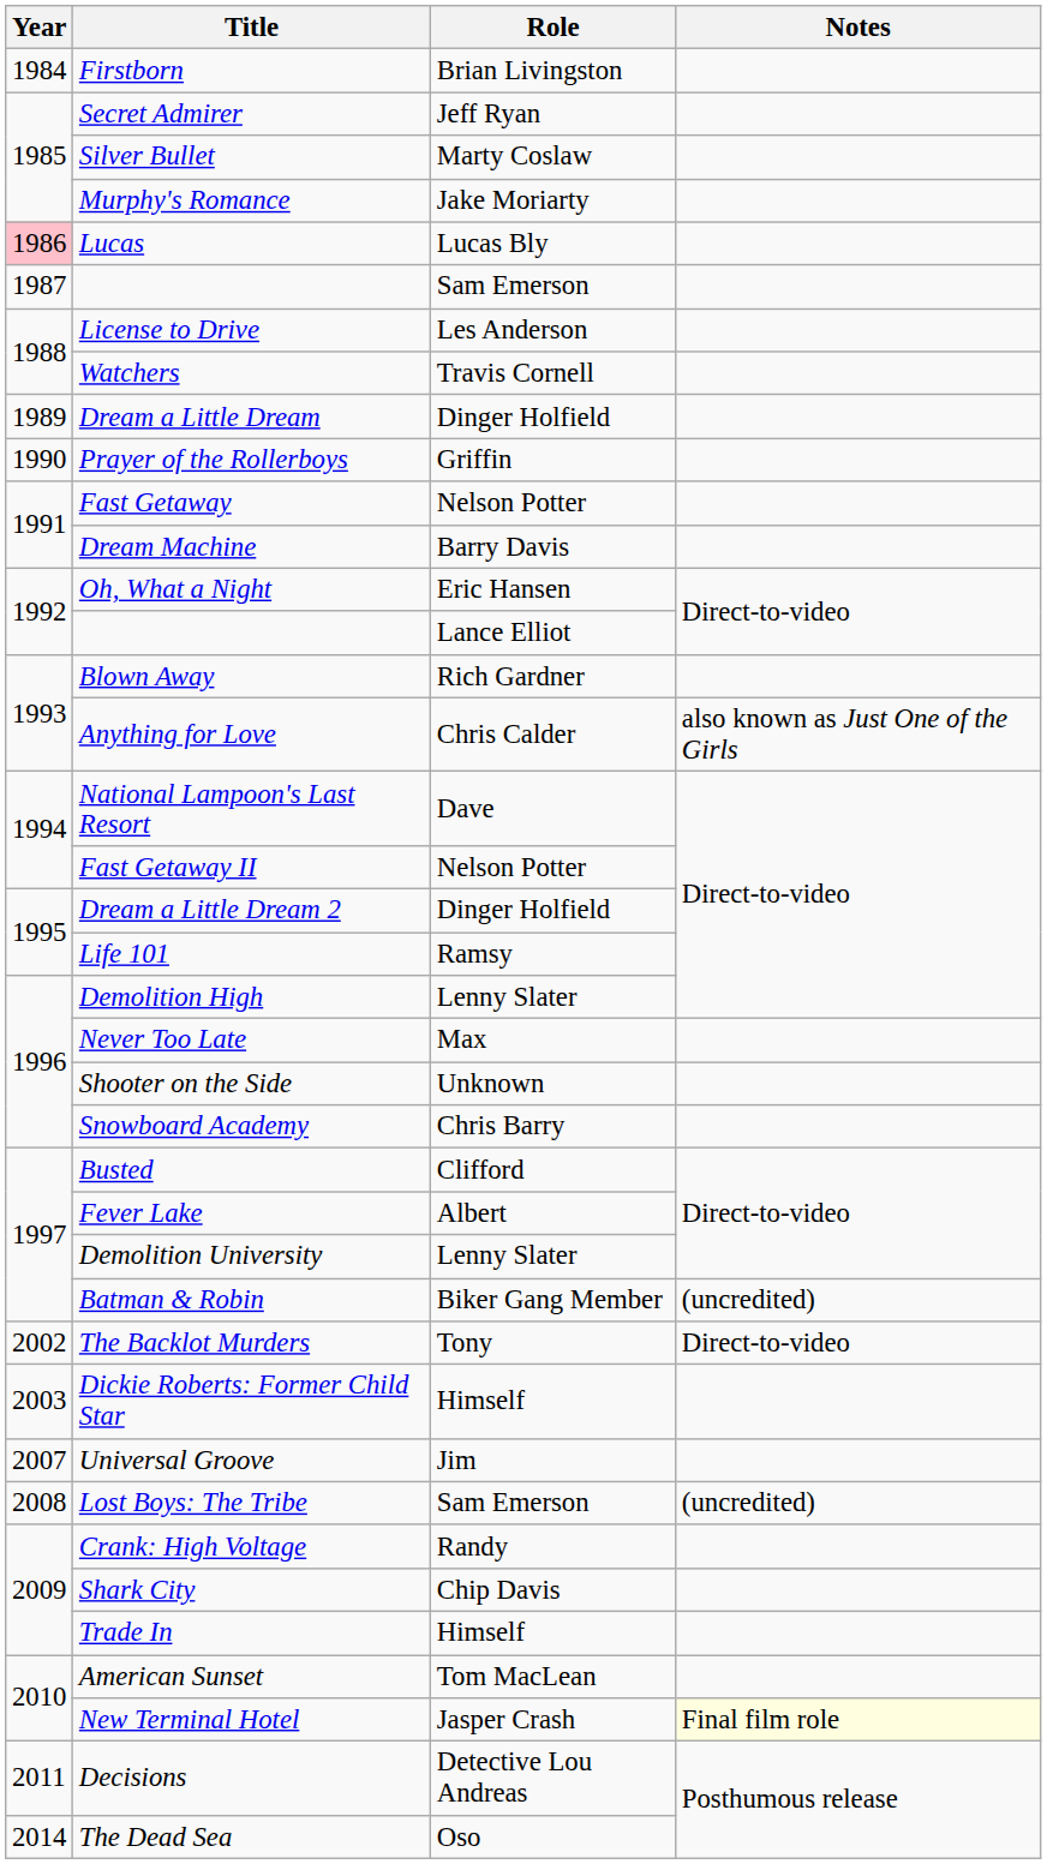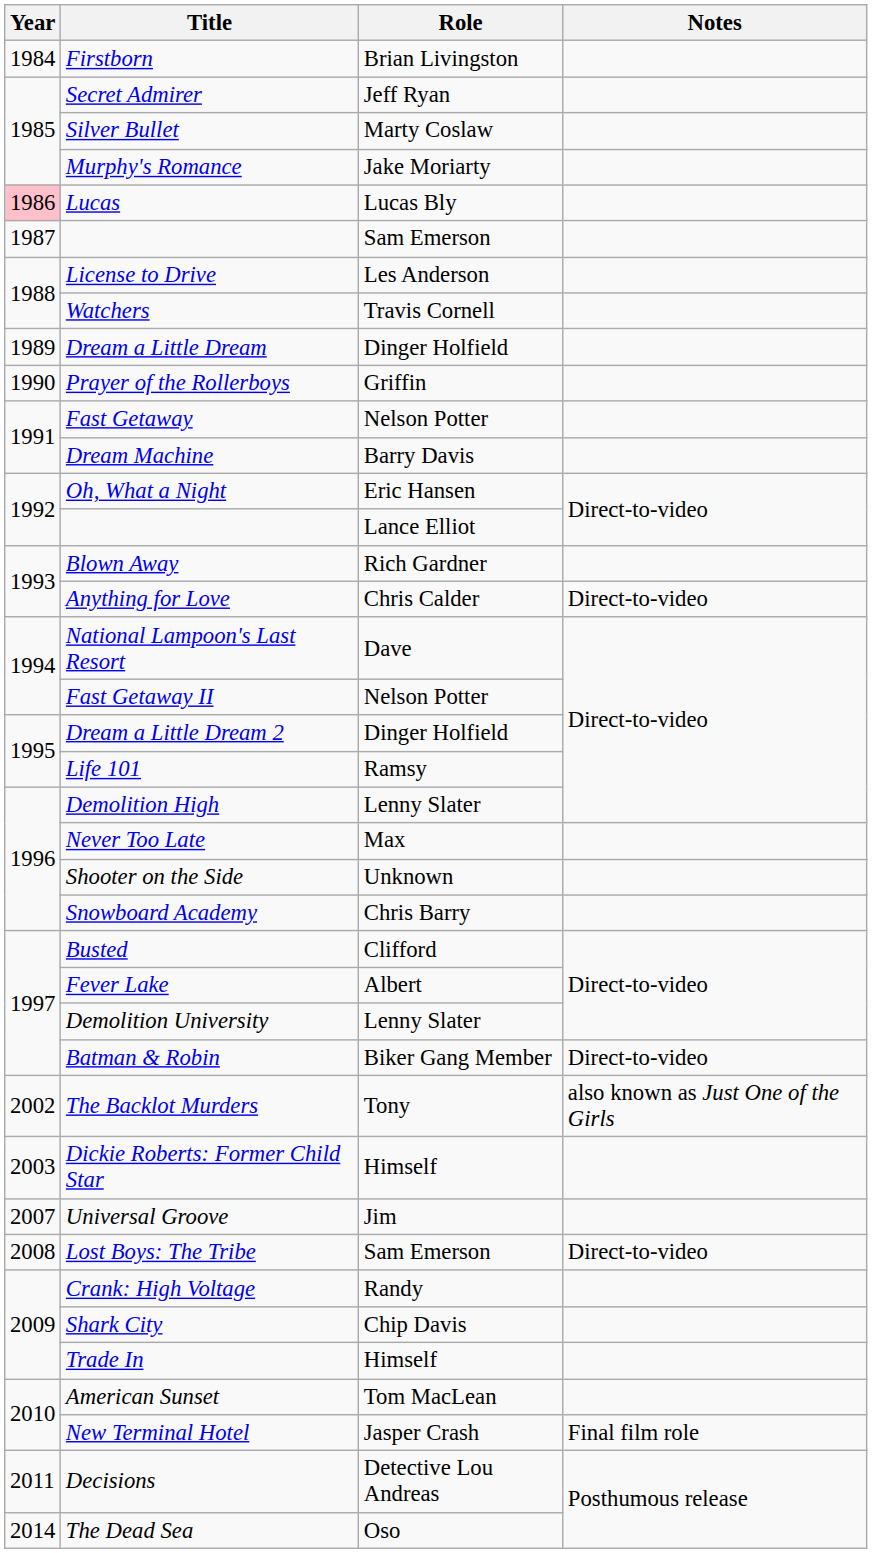Anything for Love | Notes: also known as Just One of the Girls -> Direct-to-video
Batman & Robin | Notes: (uncredited) -> Direct-to-video
The Backlot Murders | Notes: Direct-to-video -> also known as Just One of the Girls
Lost Boys: The Tribe | Notes: (uncredited) -> Direct-to-video
New Terminal Hotel | Notes: lightyellow background -> no background
